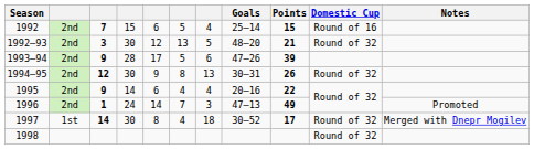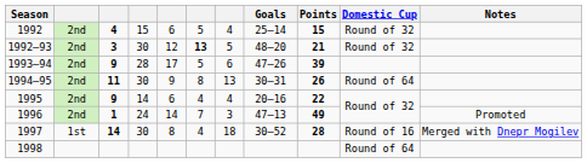1992 | column 3: 7 -> 4
1992 | Domestic Cup: Round of 16 -> Round of 32
1992–93 | column 6: normal -> bold
1994–95 | column 3: 12 -> 11
1994–95 | Domestic Cup: Round of 32 -> Round of 64
1997 | Points: 17 -> 28
1997 | Domestic Cup: Round of 32 -> Round of 16
1998 | Domestic Cup: Round of 32 -> Round of 64
